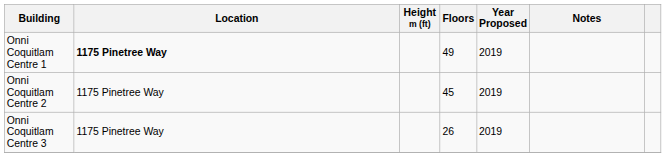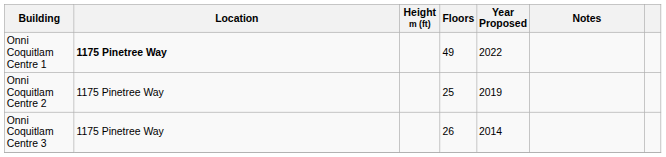Onni Coquitlam Centre 1 | Year Proposed: 2019 -> 2022
Onni Coquitlam Centre 2 | Floors: 45 -> 25
Onni Coquitlam Centre 3 | Year Proposed: 2019 -> 2014
